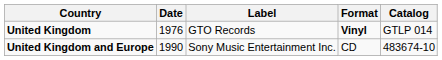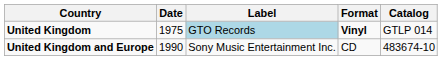United Kingdom | Date: 1976 -> 1975
United Kingdom | Label: no background -> lightblue background
